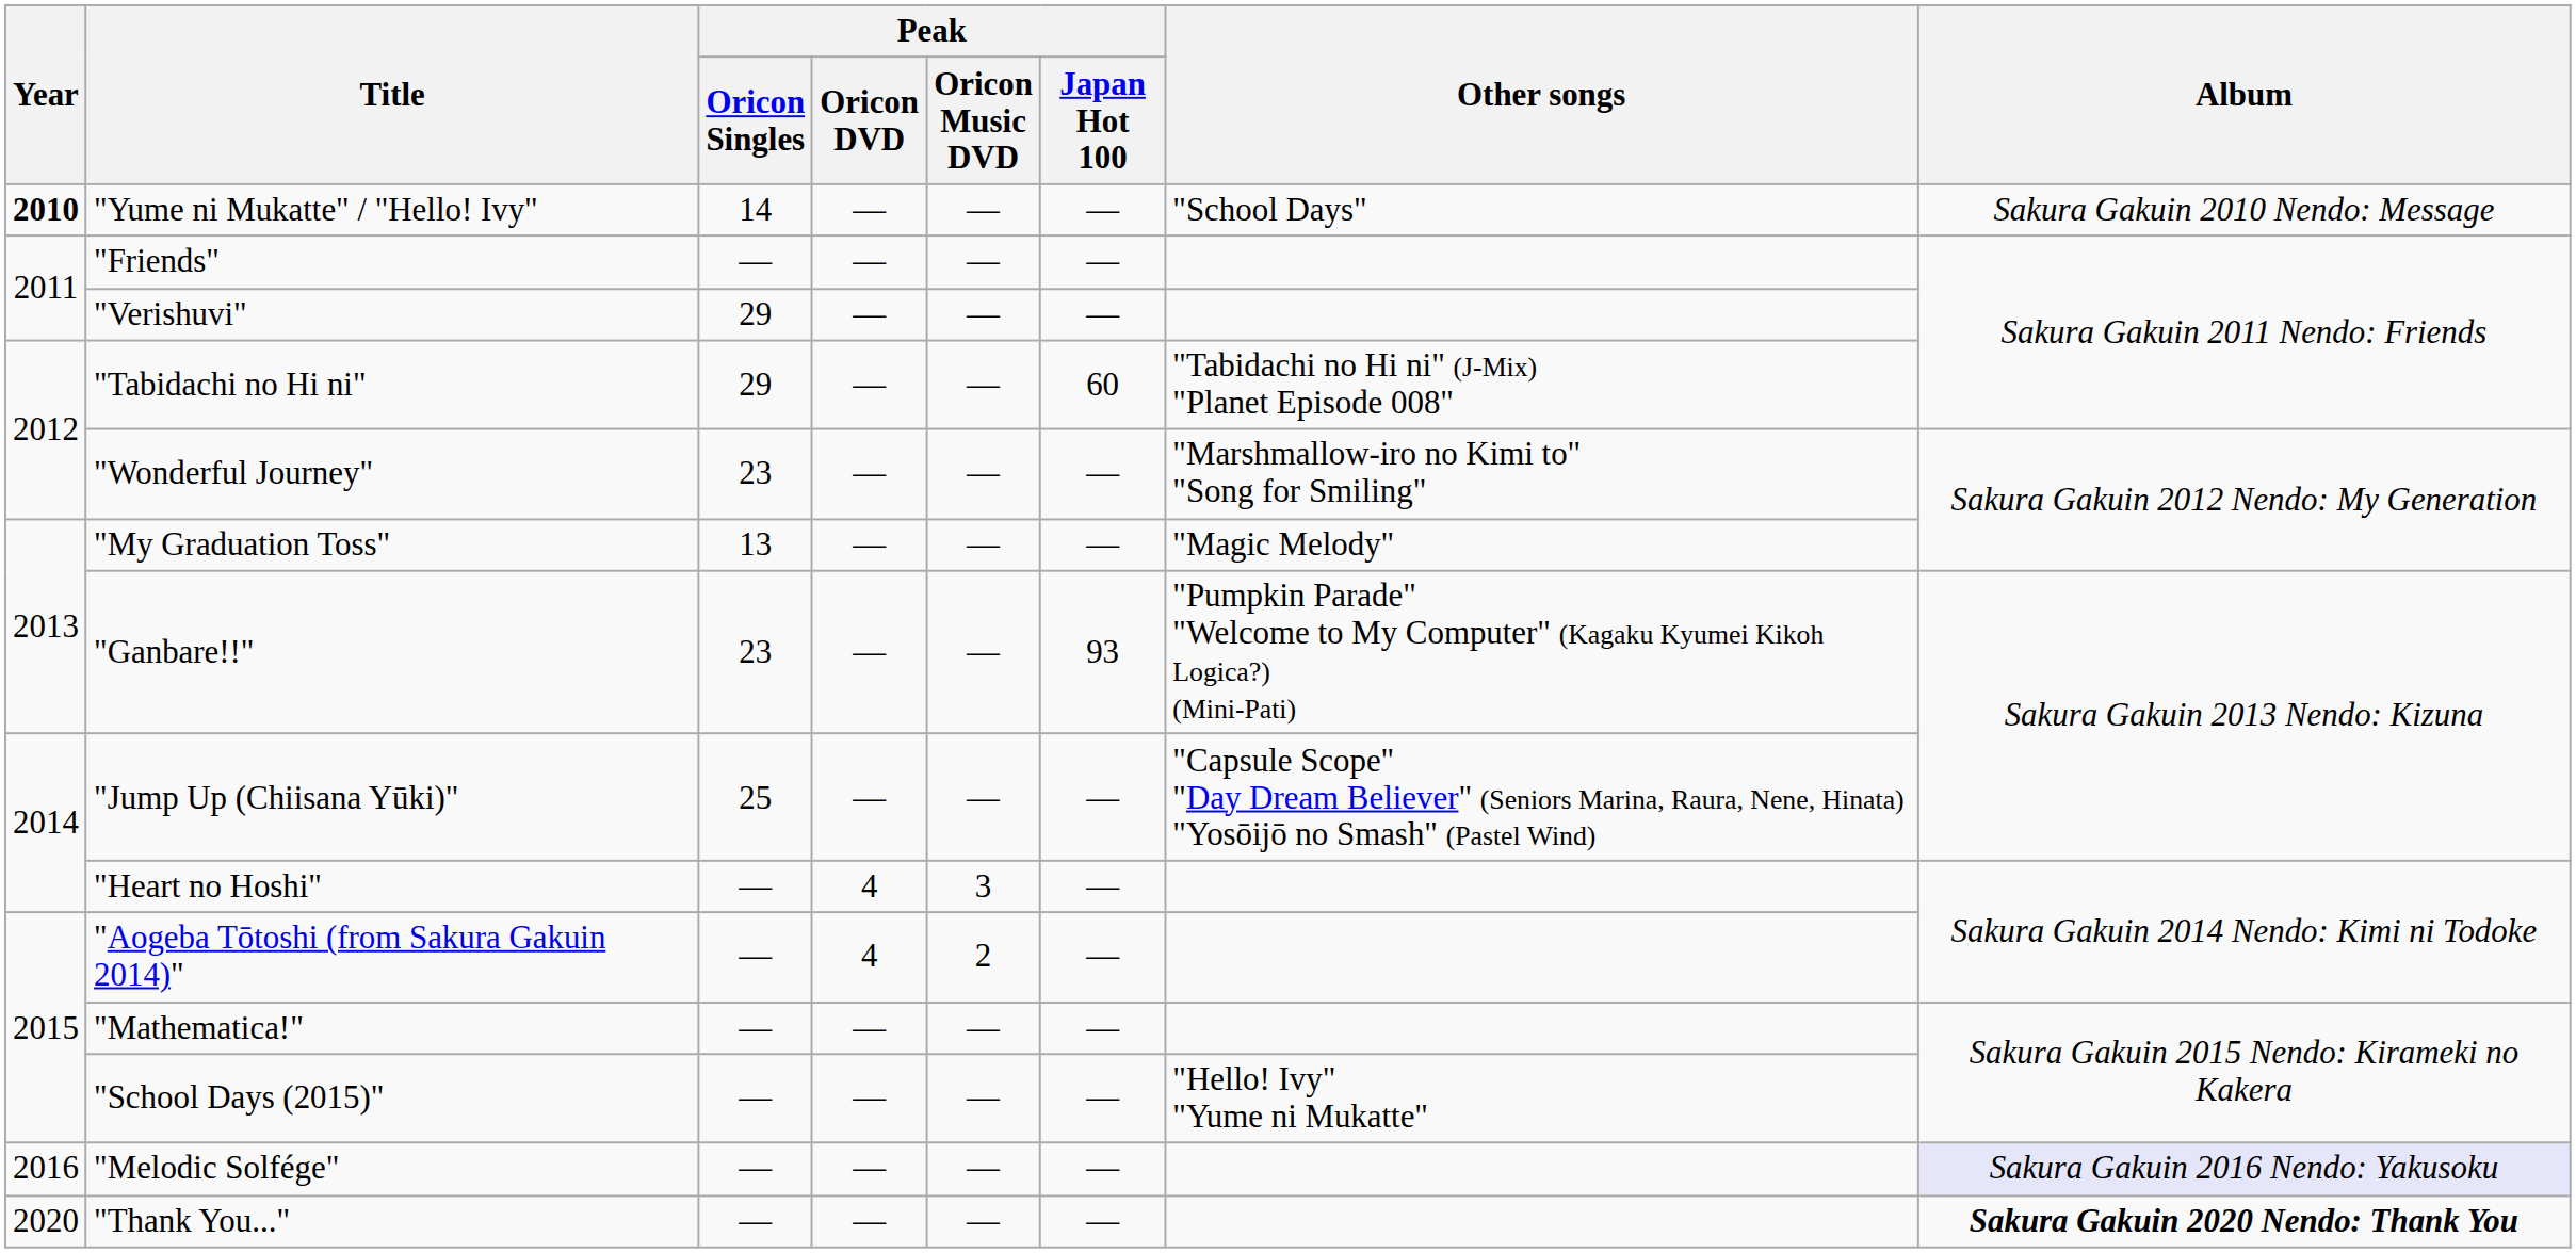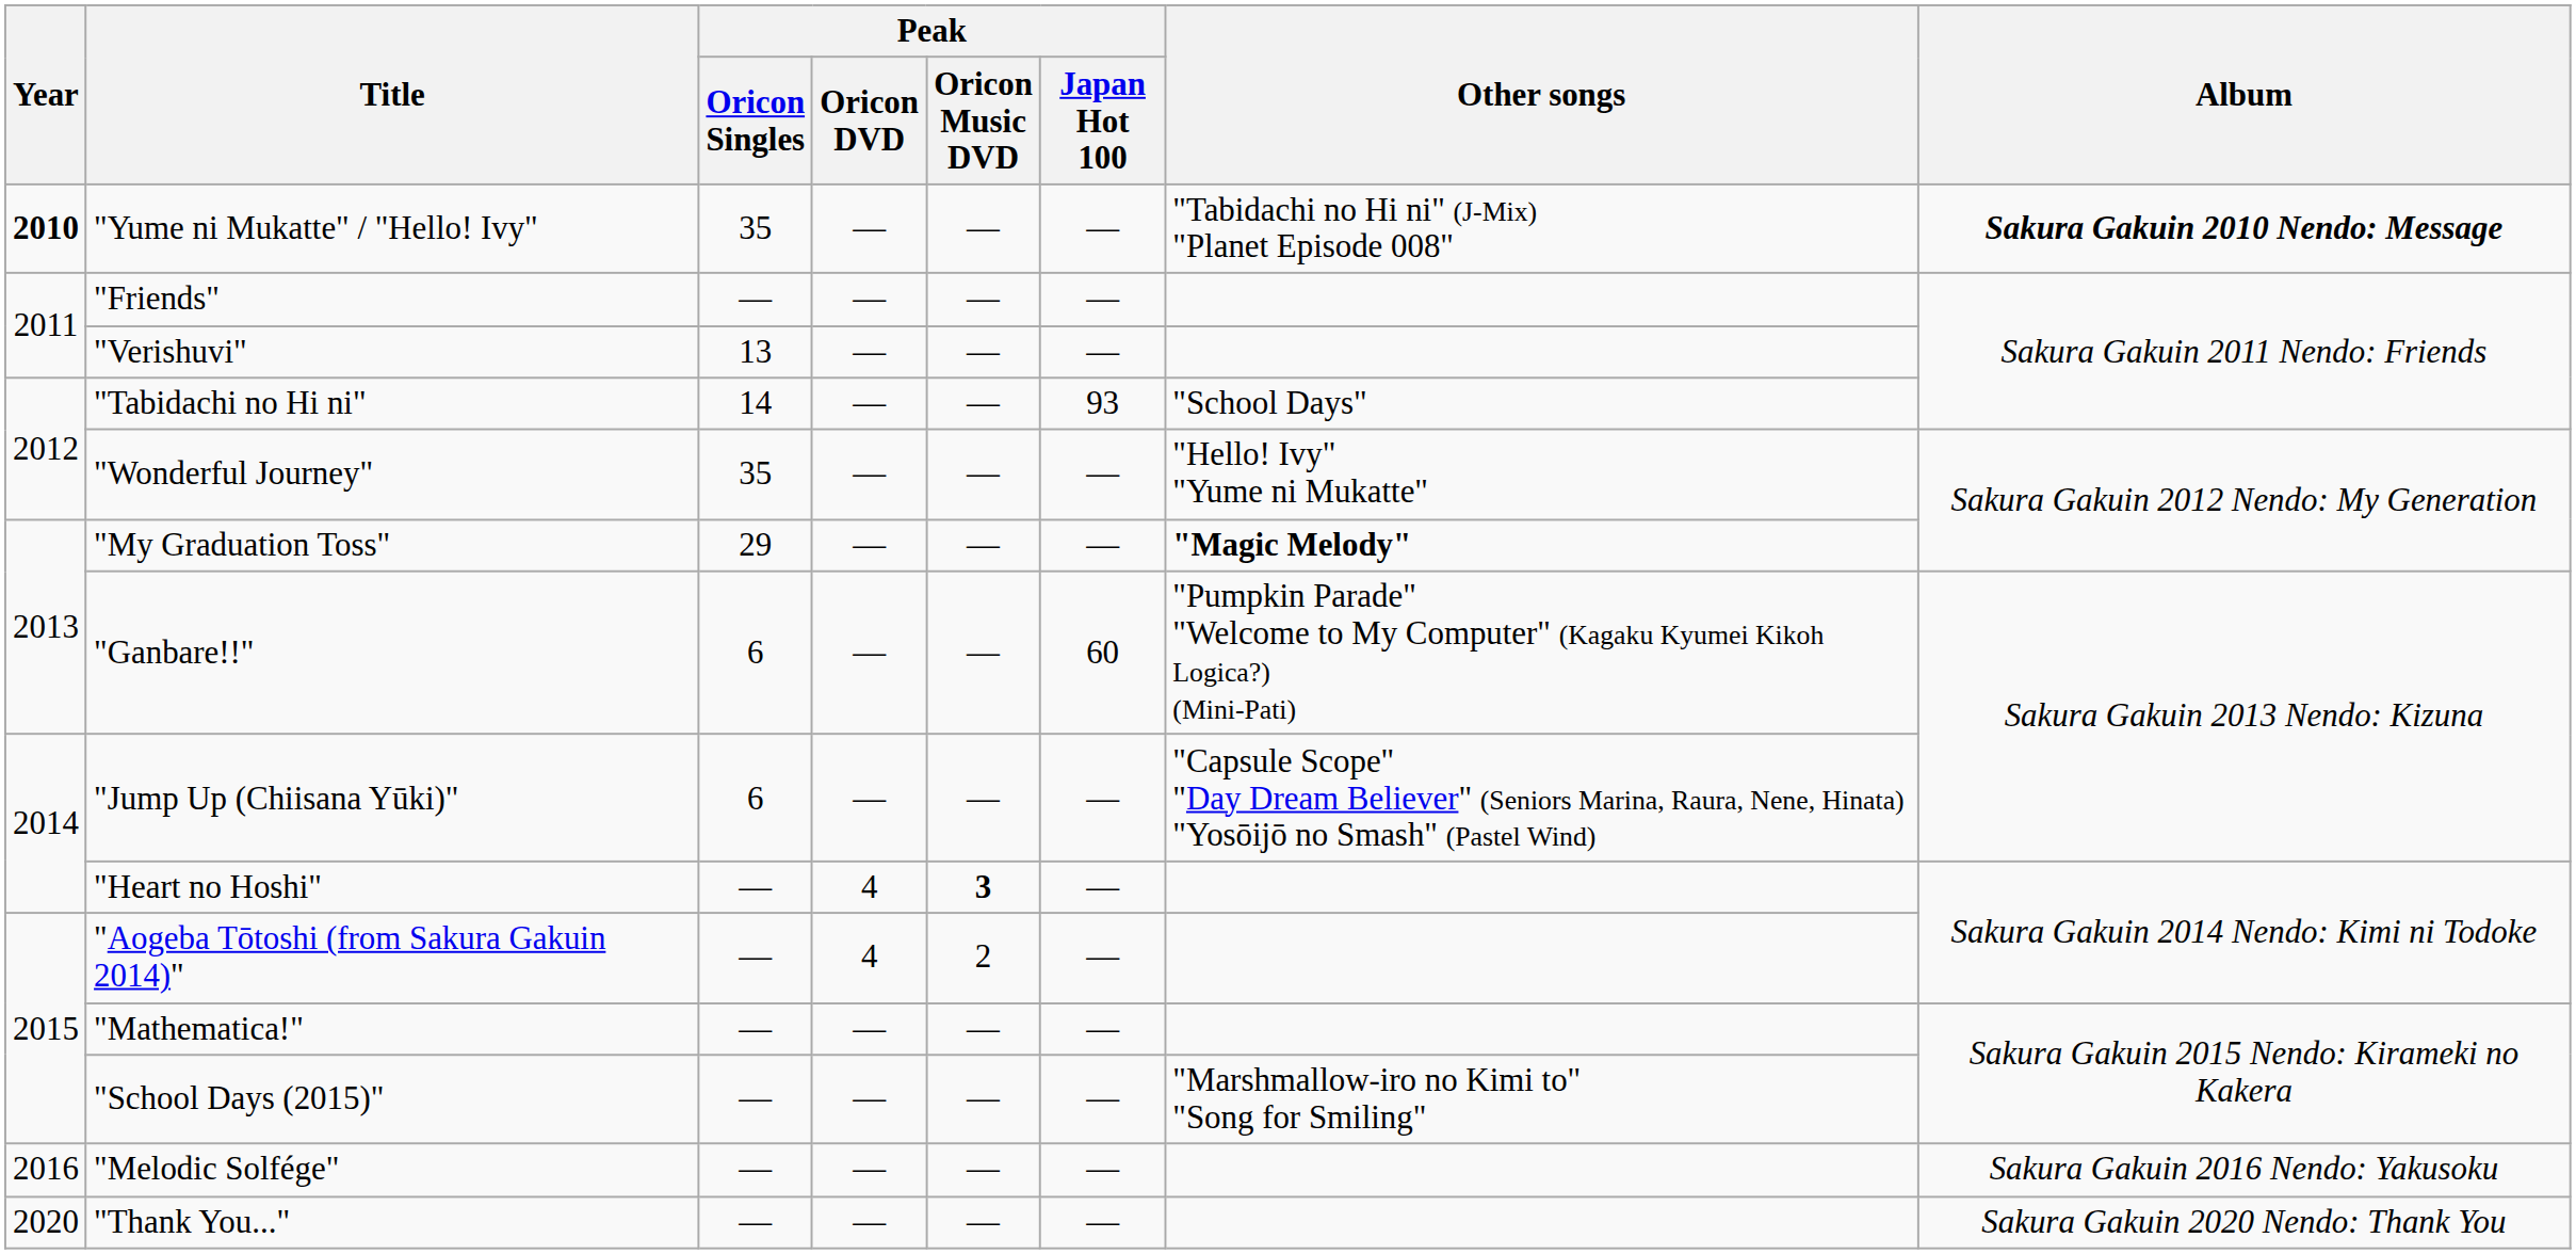"Yume ni Mukatte" / "Hello! Ivy" | Peak / Oricon Singles: 14 -> 35
"Yume ni Mukatte" / "Hello! Ivy" | Other songs: "School Days" -> "Tabidachi no Hi ni" (J-Mix) "Planet Episode 008"
"Yume ni Mukatte" / "Hello! Ivy" | Album: normal -> bold
"Verishuvi" | Peak / Oricon Singles: 29 -> 13
"Tabidachi no Hi ni" | Peak / Oricon Singles: 29 -> 14
"Tabidachi no Hi ni" | Peak / Japan Hot 100: 60 -> 93
"Tabidachi no Hi ni" | Other songs: "Tabidachi no Hi ni" (J-Mix) "Planet Episode 008" -> "School Days"
"Wonderful Journey" | Peak / Oricon Singles: 23 -> 35
"Wonderful Journey" | Other songs: "Marshmallow-iro no Kimi to" "Song for Smiling" -> "Hello! Ivy" "Yume ni Mukatte"
"My Graduation Toss" | Peak / Oricon Singles: 13 -> 29
"My Graduation Toss" | Other songs: normal -> bold
"Ganbare!!" | Peak / Oricon Singles: 23 -> 6
"Ganbare!!" | Peak / Japan Hot 100: 93 -> 60
"Jump Up (Chiisana Yūki)" | Peak / Oricon Singles: 25 -> 6
"Heart no Hoshi" | Peak / Oricon Music DVD: normal -> bold
"School Days (2015)" | Other songs: "Hello! Ivy" "Yume ni Mukatte" -> "Marshmallow-iro no Kimi to" "Song for Smiling"
"Melodic Solfége" | Album: lavender background -> no background
"Thank You..." | Album: bold -> normal
